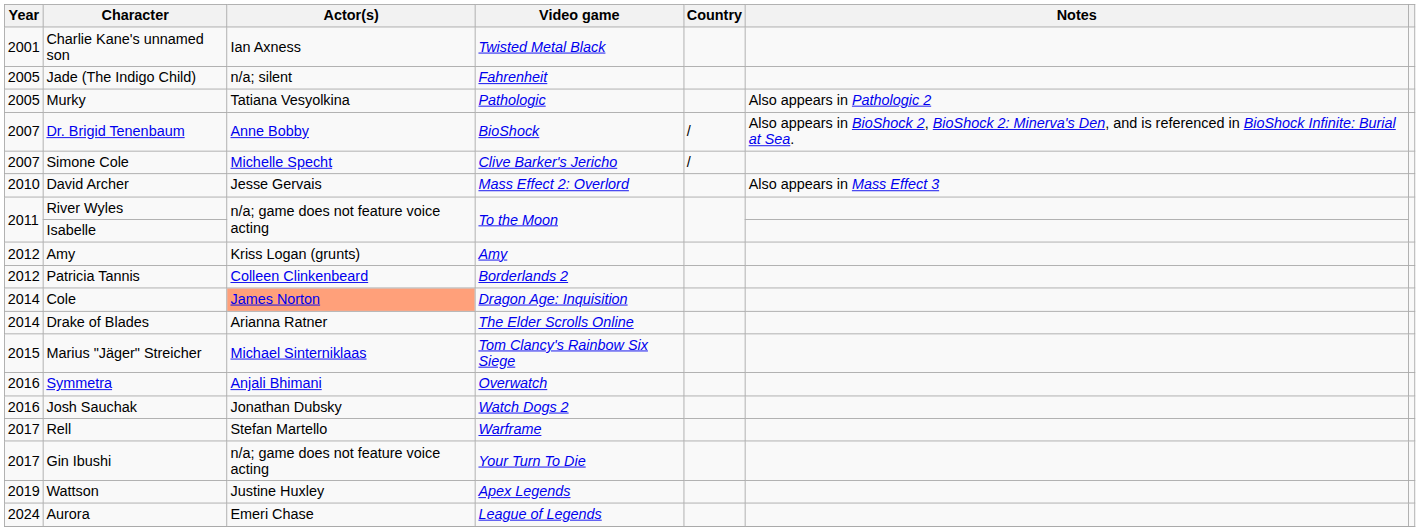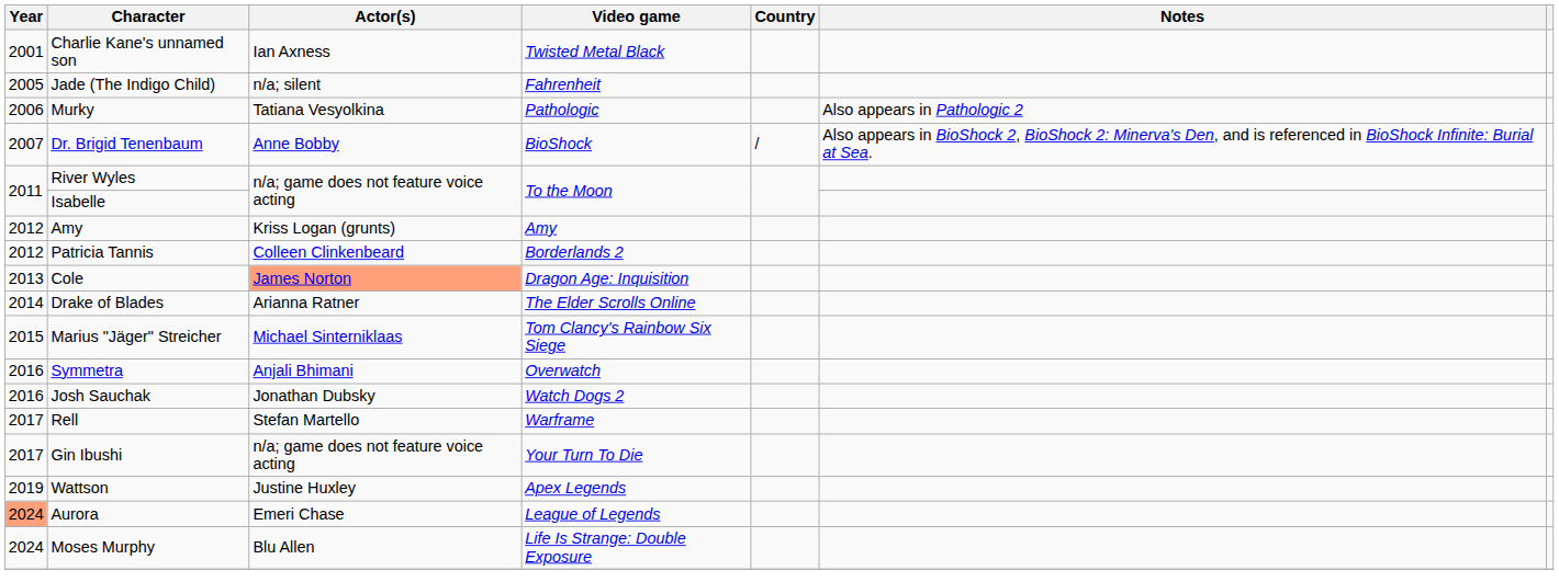Murky | Year: 2005 -> 2006
- row: 2007 | Simone Cole | Michelle Specht | Clive Barker's Jericho | /
- row: 2010 | David Archer | Jesse Gervais | Mass Effect 2: Overlord | Also appears in Mass Effect 3
Cole | Year: 2014 -> 2013
Aurora | Year: no background -> lightsalmon background
+ row: 2024 | Moses Murphy | Blu Allen | Life Is Strange: Double Exposure
